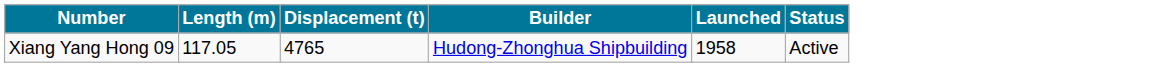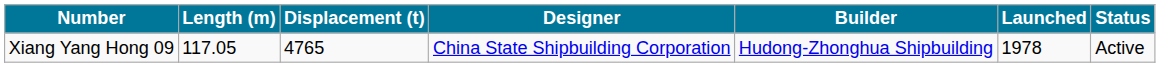+ column: Designer | China State Shipbuilding Corporation
Xiang Yang Hong 09 | Launched: 1958 -> 1978
